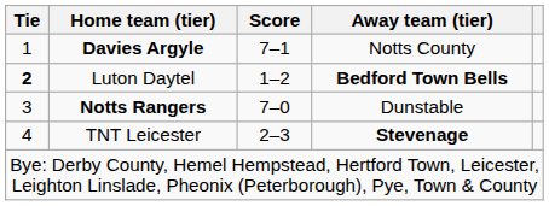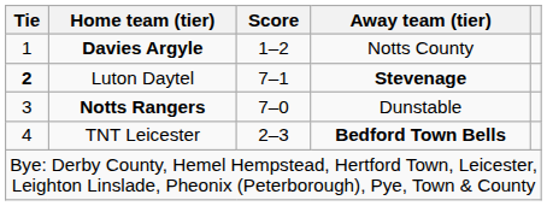Davies Argyle | Score: 7–1 -> 1–2
Luton Daytel | Score: 1–2 -> 7–1
Luton Daytel | Away team (tier): Bedford Town Bells -> Stevenage
TNT Leicester | Away team (tier): Stevenage -> Bedford Town Bells
